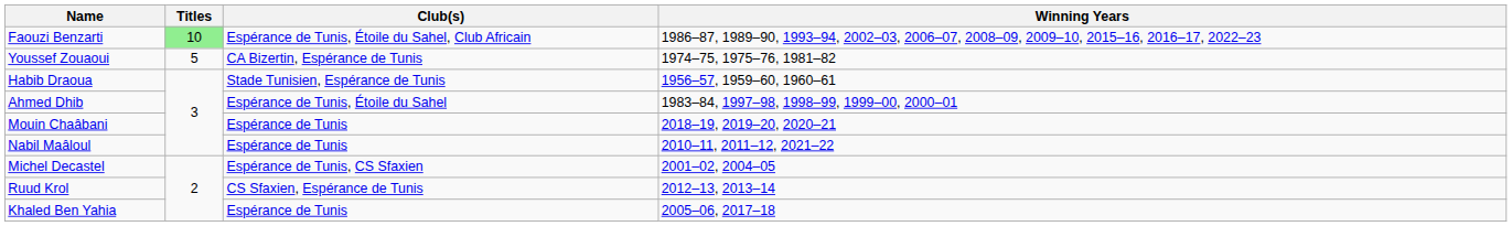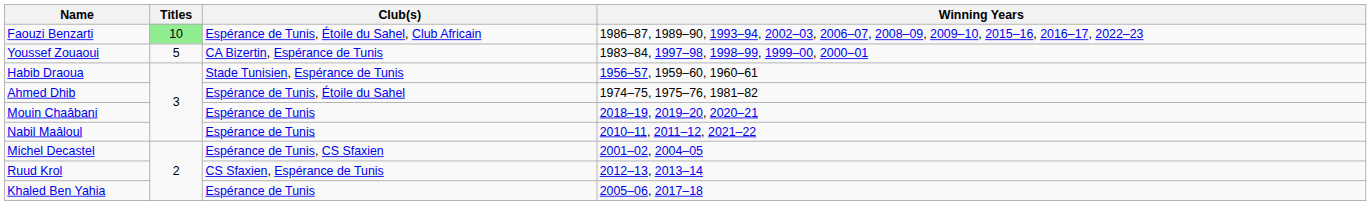Youssef Zouaoui | Winning Years: 1974–75, 1975–76, 1981–82 -> 1983–84, 1997–98, 1998–99, 1999–00, 2000–01
Ahmed Dhib | Winning Years: 1983–84, 1997–98, 1998–99, 1999–00, 2000–01 -> 1974–75, 1975–76, 1981–82
